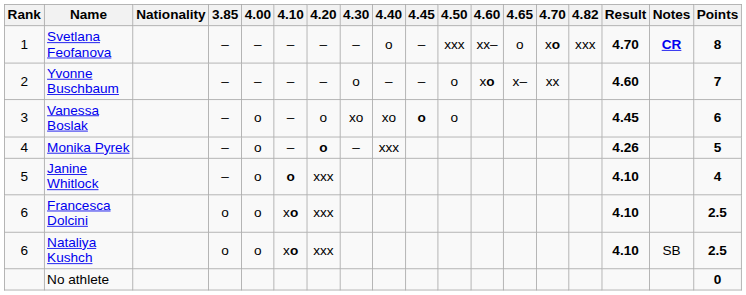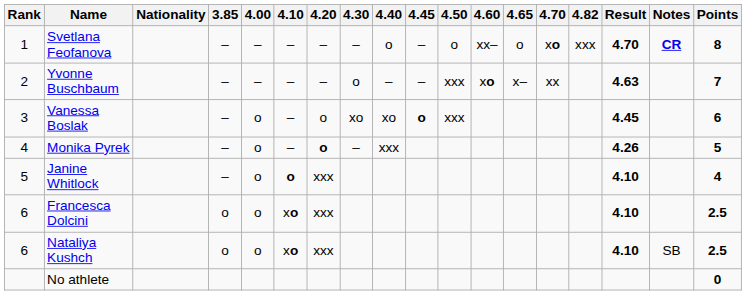Svetlana Feofanova | 4.50: xxx -> o
Yvonne Buschbaum | 4.50: o -> xxx
Yvonne Buschbaum | Result: 4.60 -> 4.63
Vanessa Boslak | 4.50: o -> xxx
